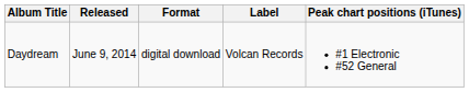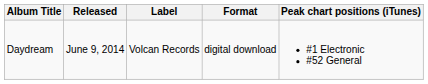columns swapped: Label <-> Format
